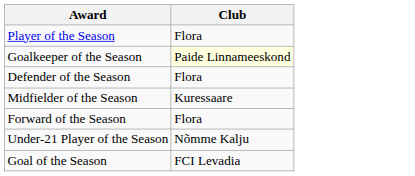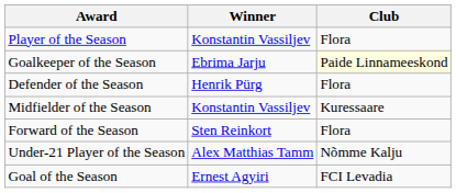+ column: Winner | Konstantin Vassiljev | Ebrima Jarju | Henrik Pürg | Konstantin Vassiljev | Sten Reinkort | Alex Matthias Tamm | Ernest Agyiri
